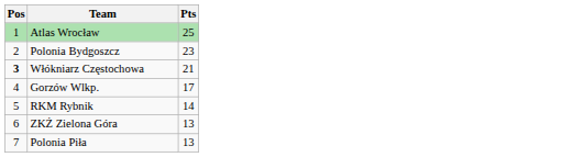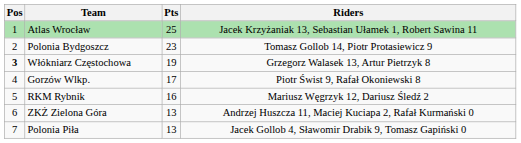+ column: Riders | Jacek Krzyżaniak 13, Sebastian Ułamek 1, Robert Sawina 11 | Tomasz Gollob 14, Piotr Protasiewicz 9 | Grzegorz Walasek 13, Artur Pietrzyk 8 | Piotr Świst 9, Rafał Okoniewski 8 | Mariusz Węgrzyk 12, Dariusz Śledź 2 | Andrzej Huszcza 11, Maciej Kuciapa 2, Rafał Kurmański 0 | Jacek Gollob 4, Sławomir Drabik 9, Tomasz Gapiński 0
Włókniarz Częstochowa | Pts: 21 -> 19
RKM Rybnik | Pts: 14 -> 16
